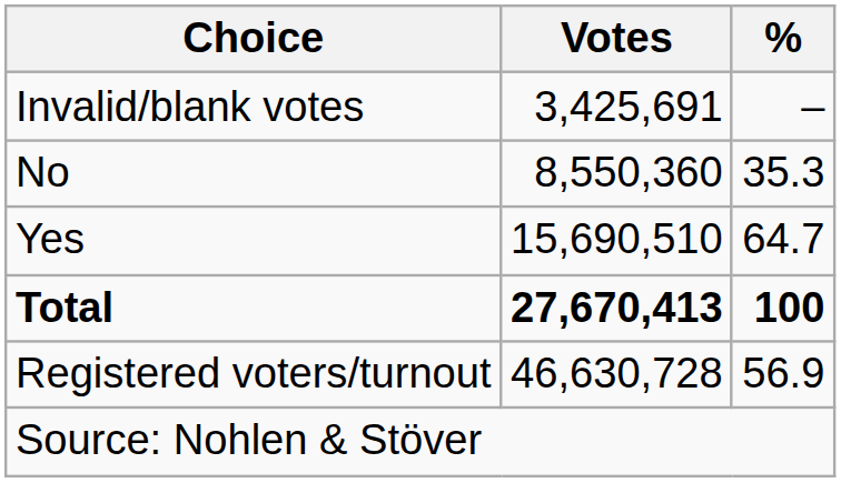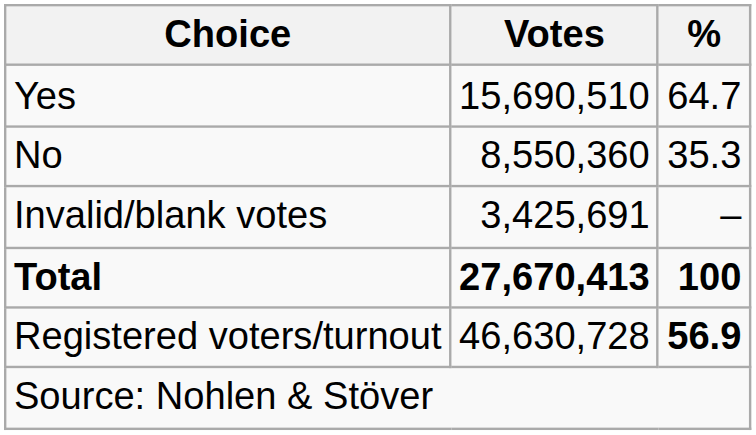rows swapped: Yes <-> Invalid/blank votes
Registered voters/turnout | %: normal -> bold
